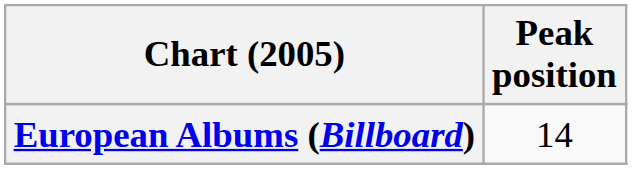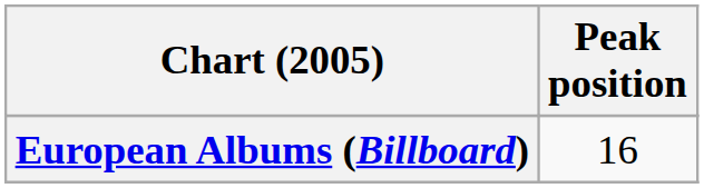European Albums (Billboard) | Peak position: 14 -> 16
